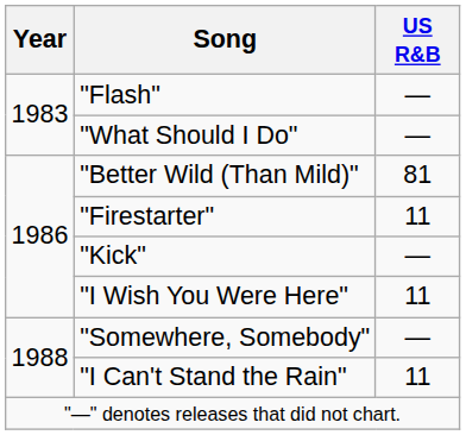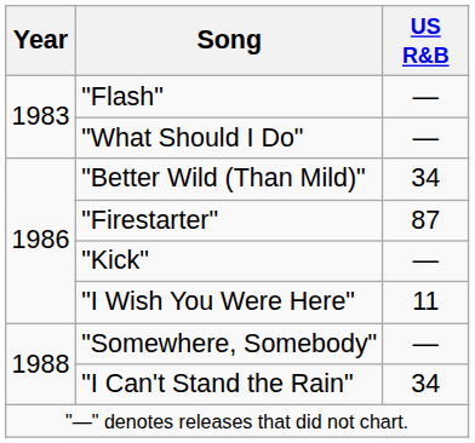"Better Wild (Than Mild)" | US R&B: 81 -> 34
"Firestarter" | US R&B: 11 -> 87
"I Can't Stand the Rain" | US R&B: 11 -> 34
